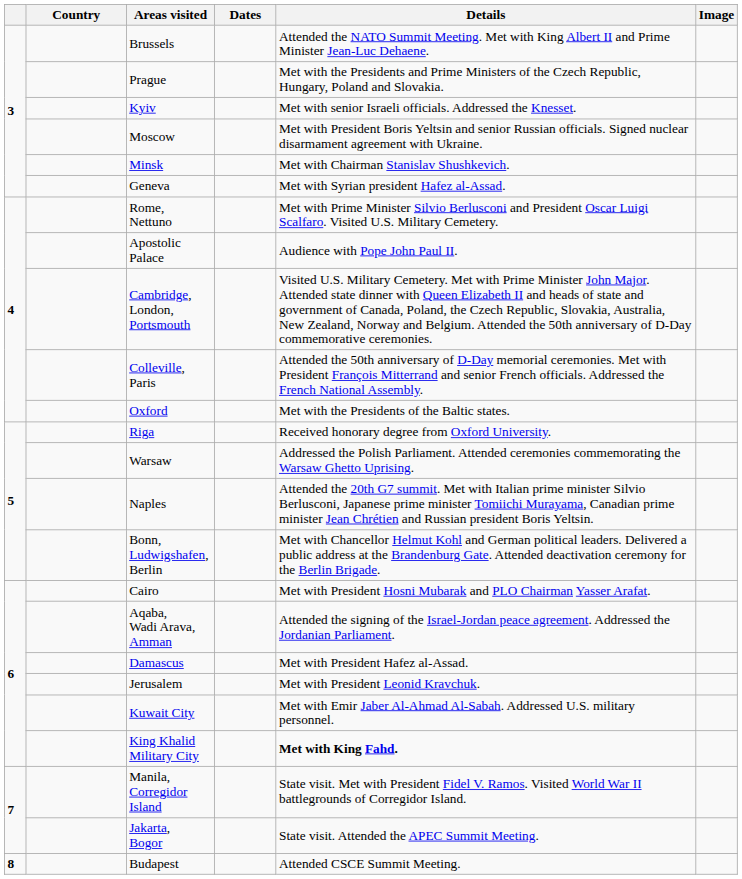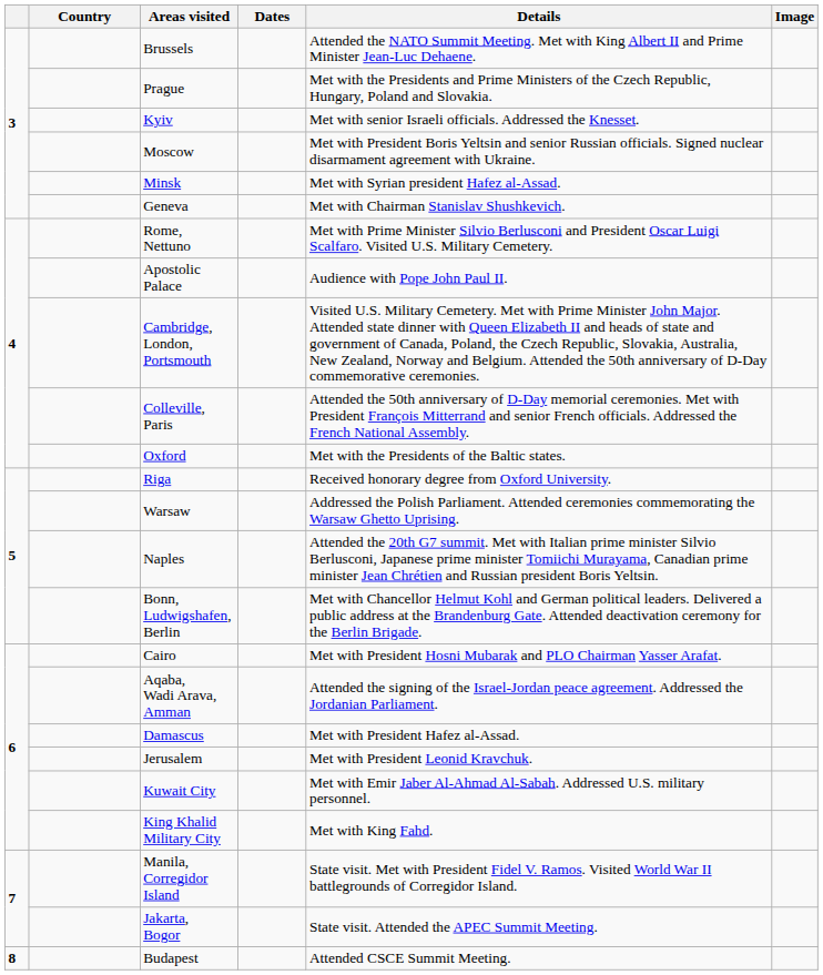Minsk | Details: Met with Chairman Stanislav Shushkevich. -> Met with Syrian president Hafez al-Assad.
Geneva | Details: Met with Syrian president Hafez al-Assad. -> Met with Chairman Stanislav Shushkevich.
King Khalid Military City | Details: bold -> normal
